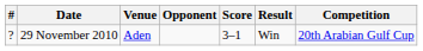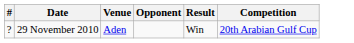- column: Score | 3–1
